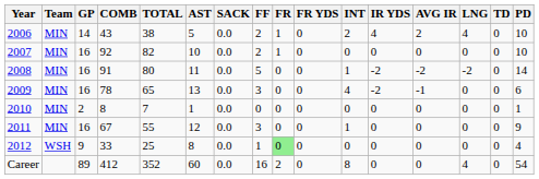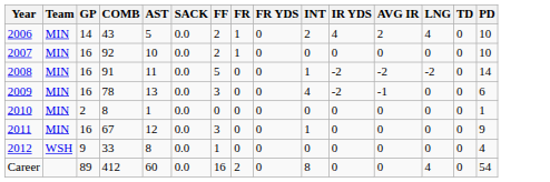- column: TOTAL | 38 | 82 | 80 | 65 | 7 | 55 | 25 | 352
2012 | FR: lightgreen background -> no background
